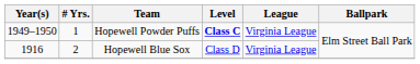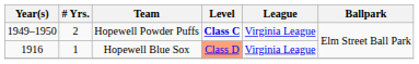Hopewell Powder Puffs | # Yrs.: 1 -> 2
Hopewell Blue Sox | # Yrs.: 2 -> 1
Hopewell Blue Sox | Level: no background -> lightsalmon background
